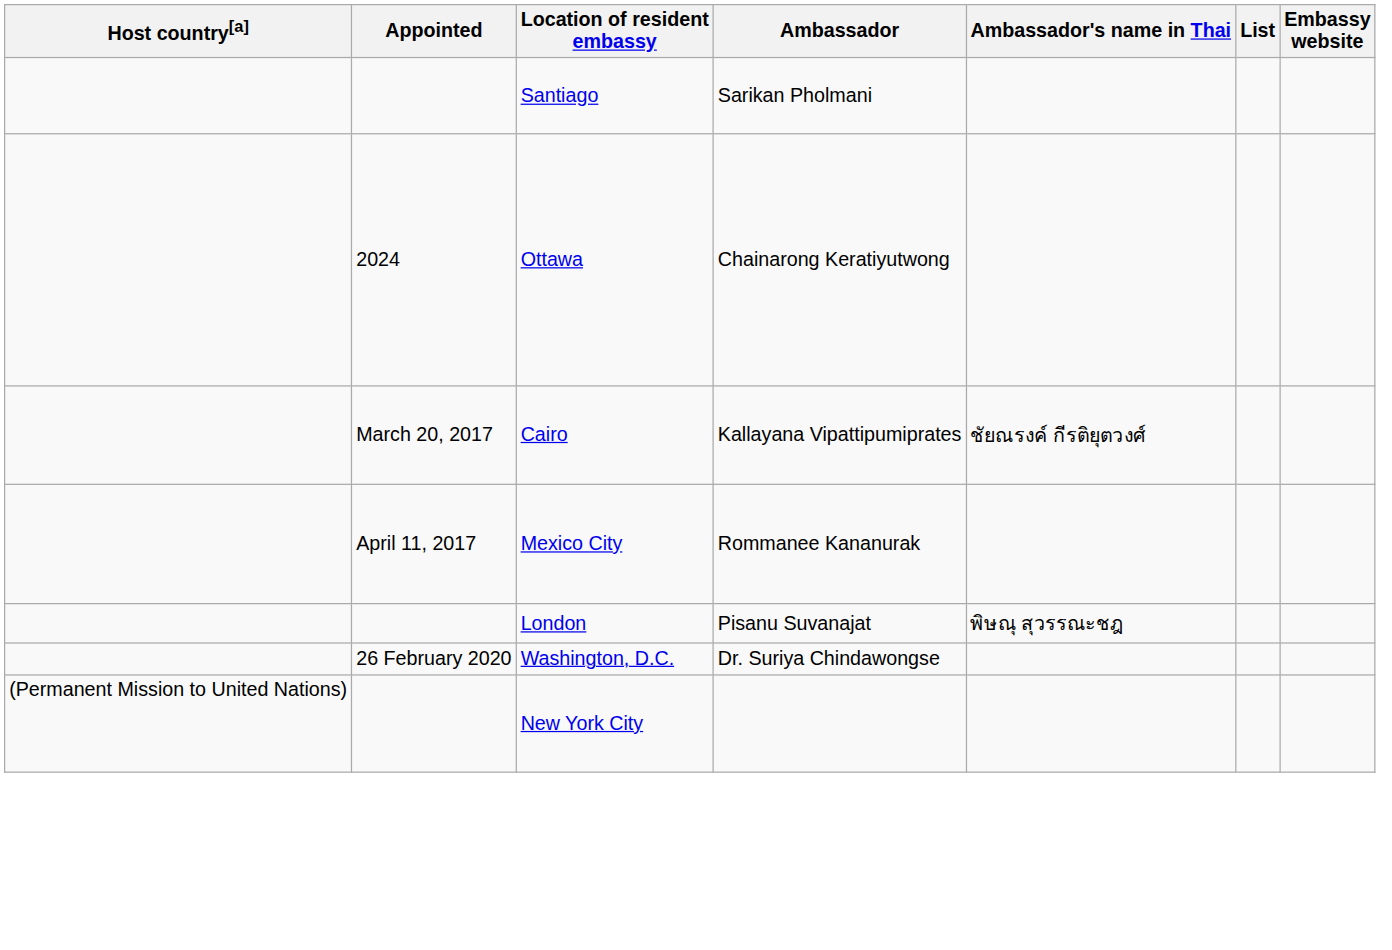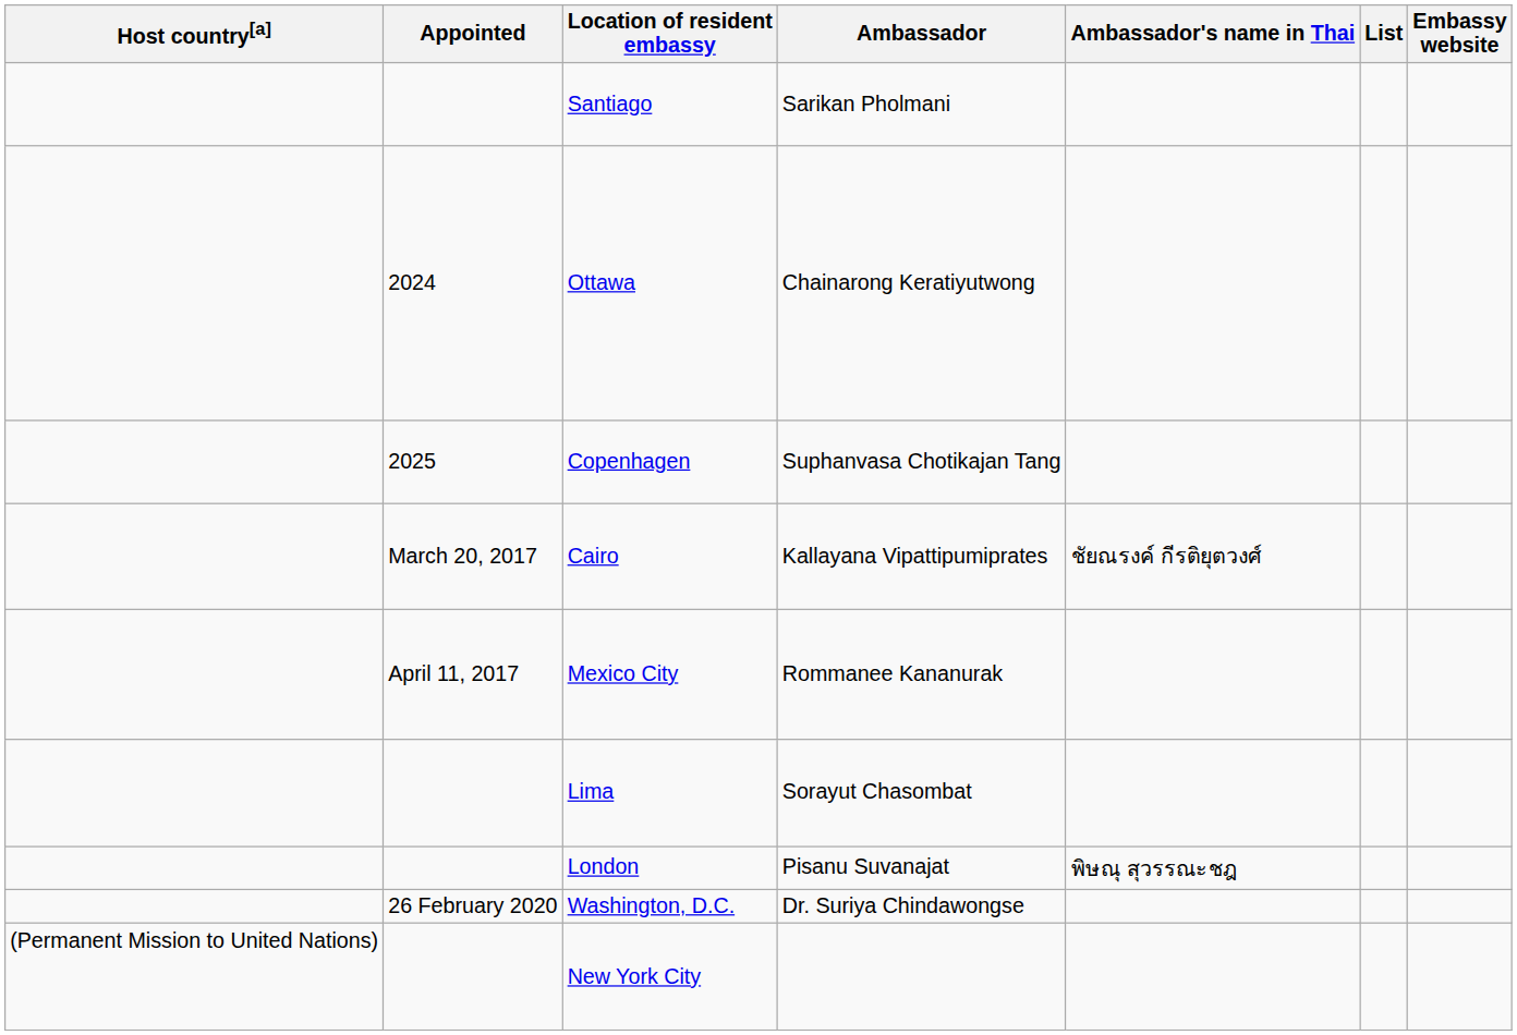+ row: 2025 | Copenhagen | Suphanvasa Chotikajan Tang
+ row: Lima | Sorayut Chasombat
